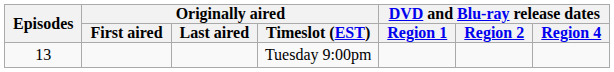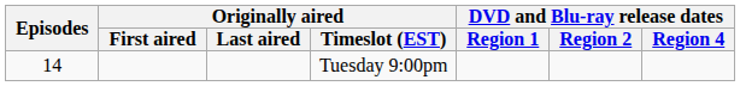Tuesday 9:00pm | Episodes: 13 -> 14
